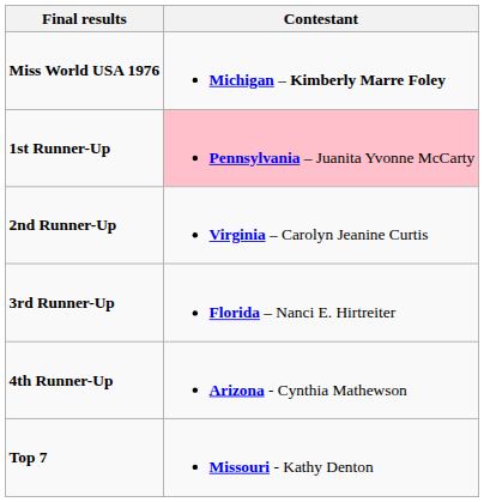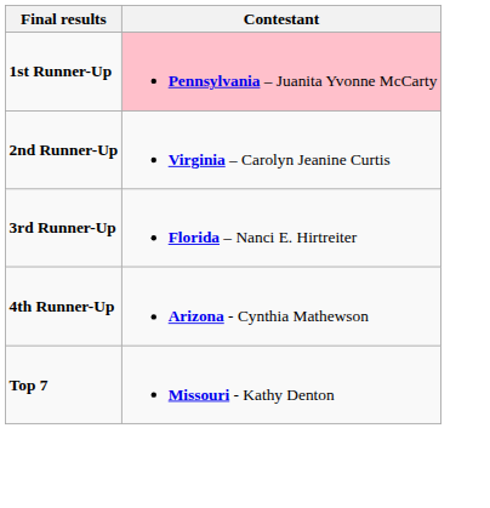- row: Miss World USA 1976 | Michigan – Kimberly Marre Foley
